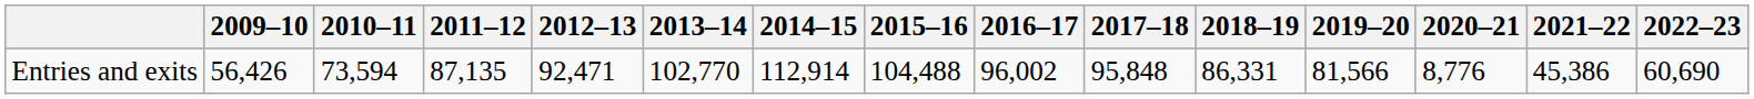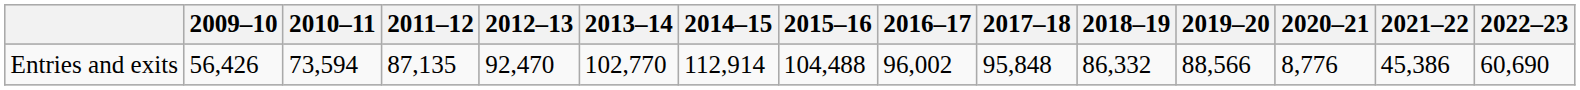Entries and exits | 2012–13: 92,471 -> 92,470
Entries and exits | 2018–19: 86,331 -> 86,332
Entries and exits | 2019–20: 81,566 -> 88,566
